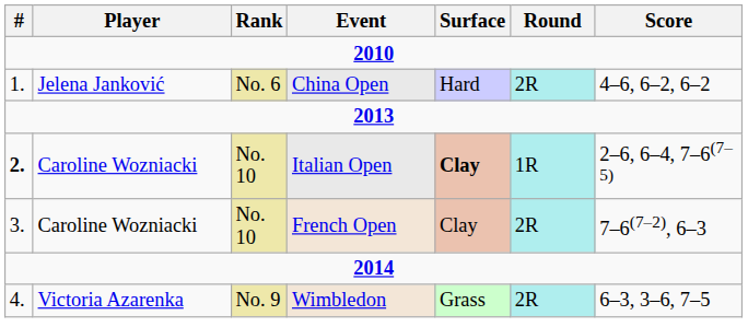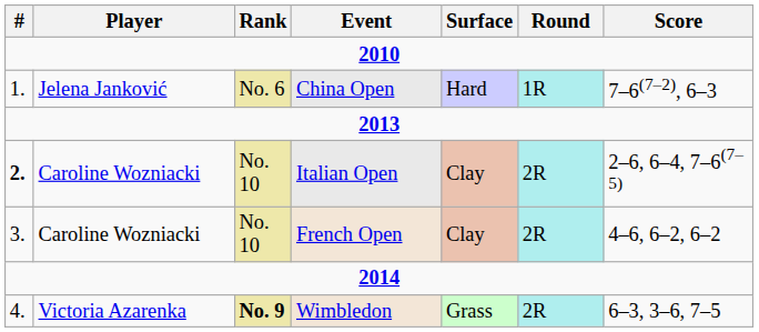China Open | Round: 2R -> 1R
China Open | Score: 4–6, 6–2, 6–2 -> 7–6(7–2), 6–3
Italian Open | Surface: bold -> normal
Italian Open | Round: 1R -> 2R
French Open | Score: 7–6(7–2), 6–3 -> 4–6, 6–2, 6–2
Wimbledon | Rank: normal -> bold
